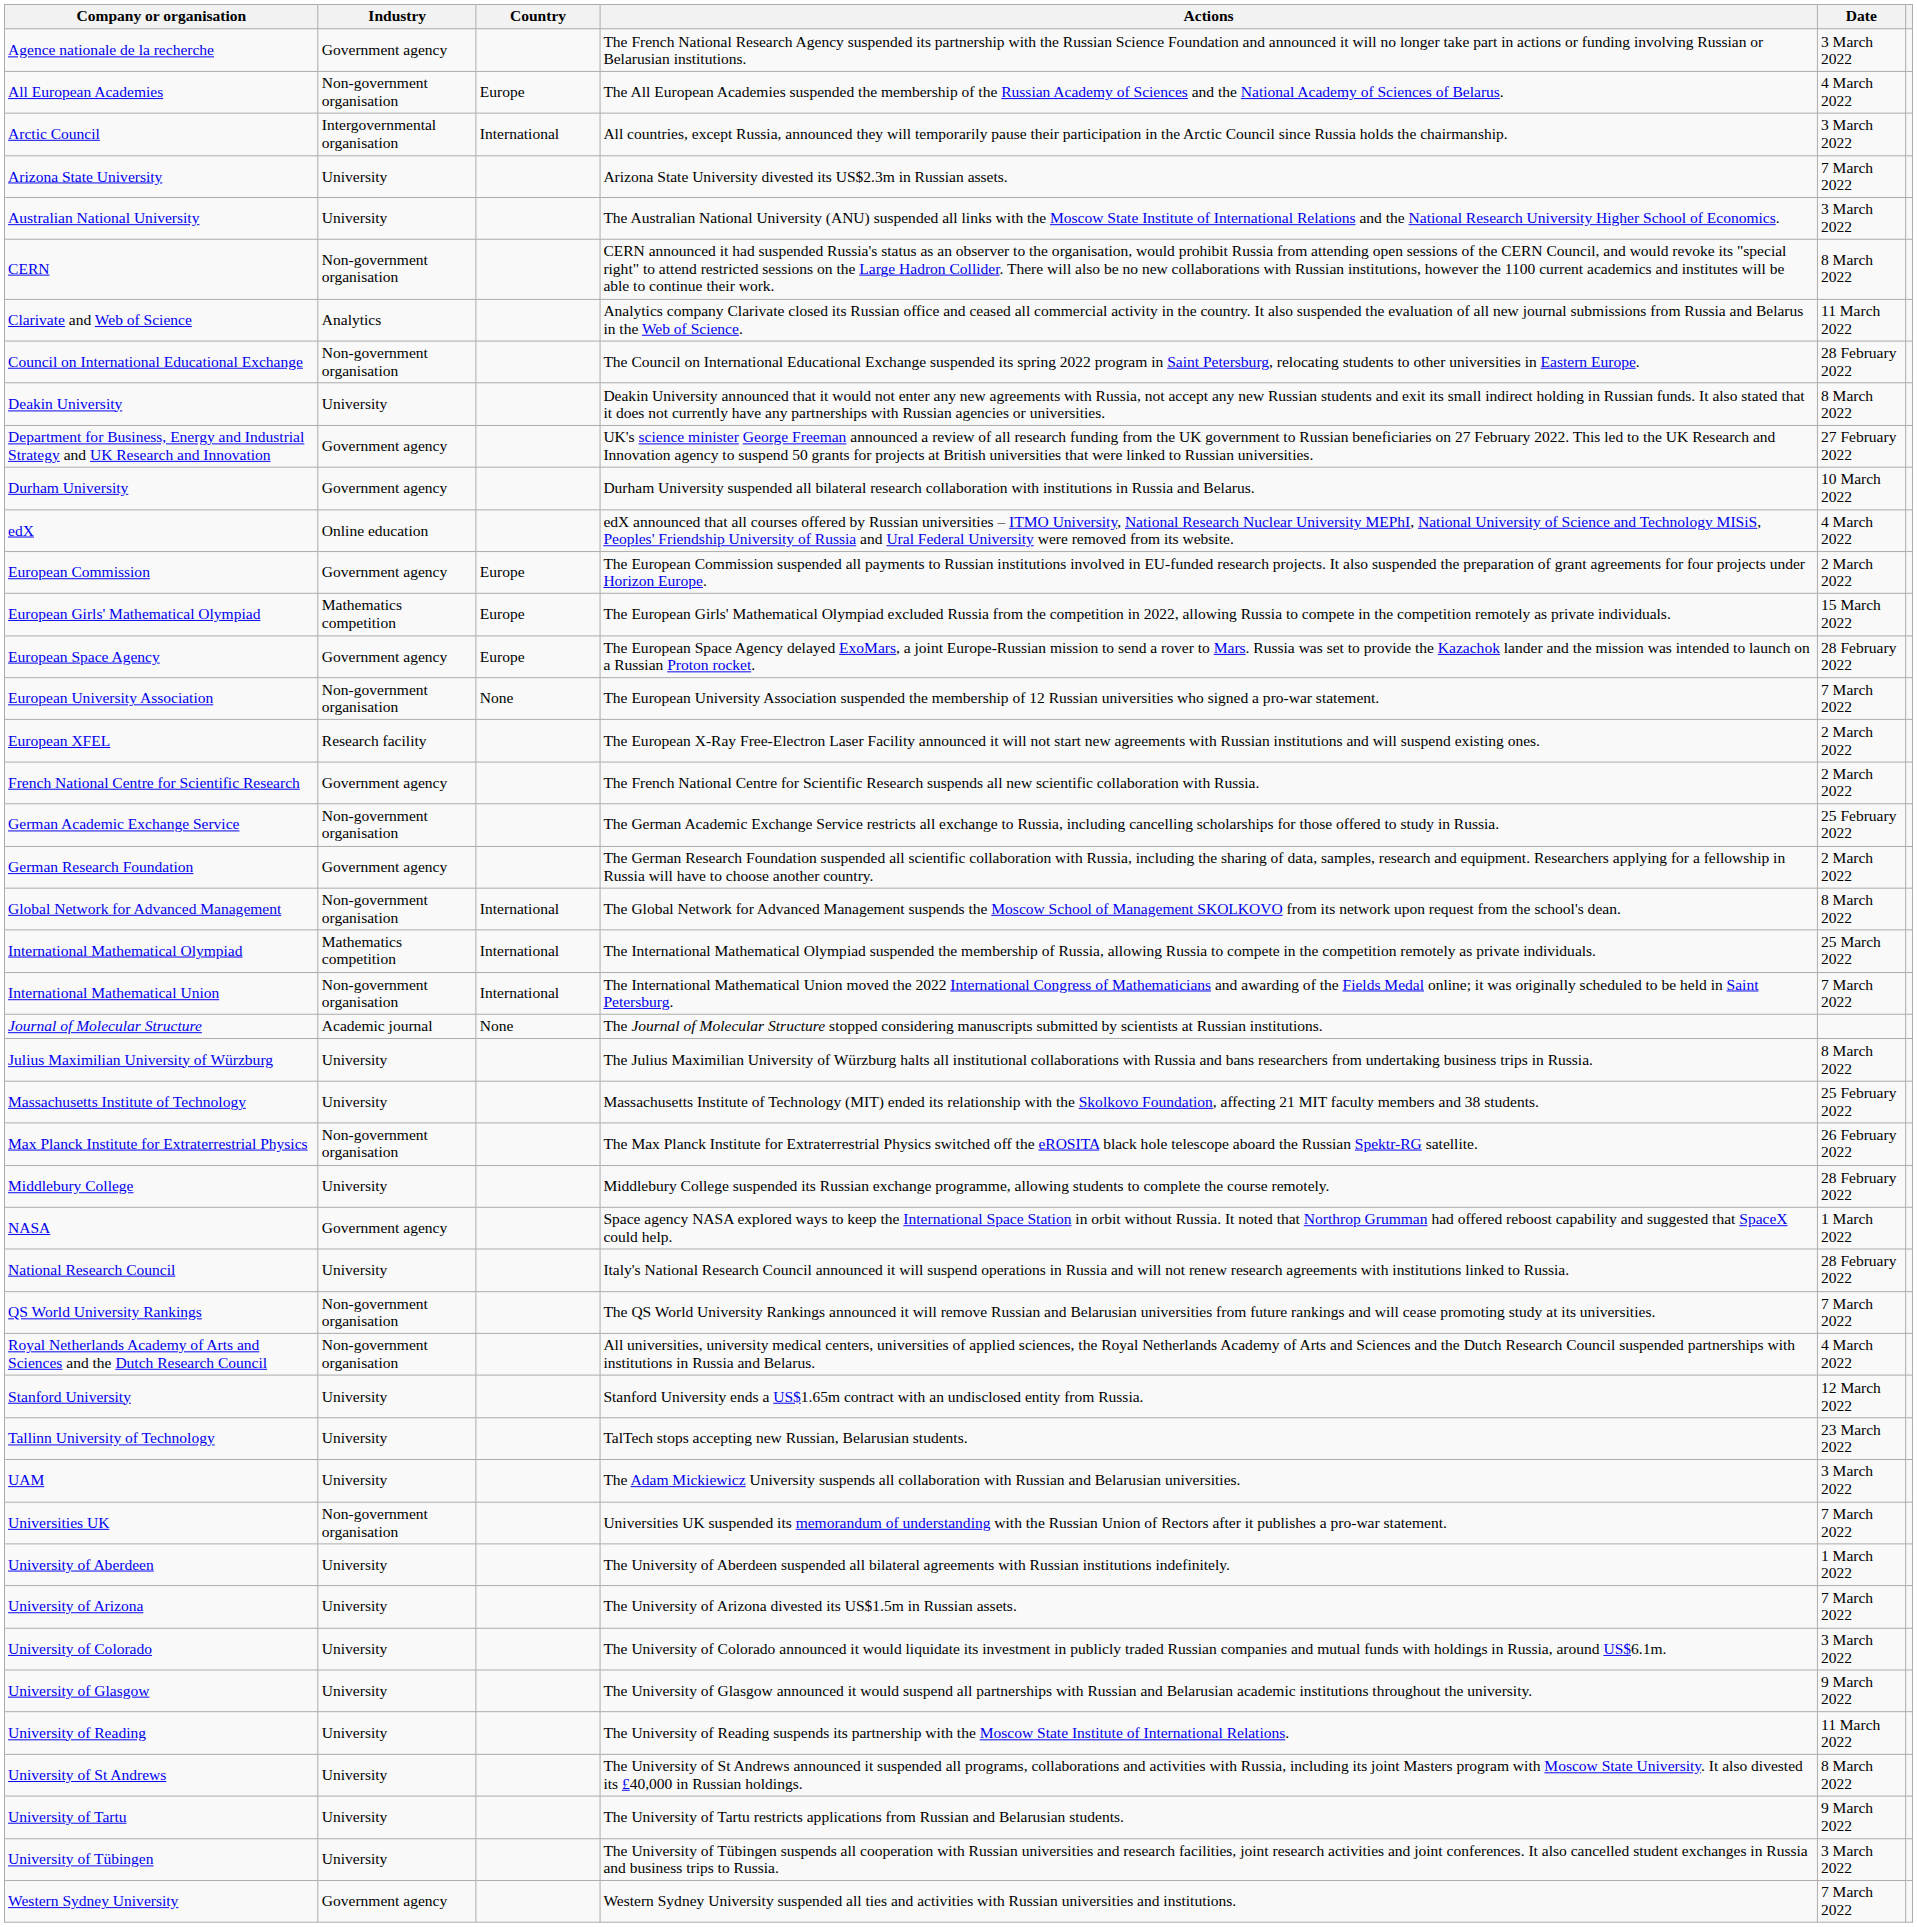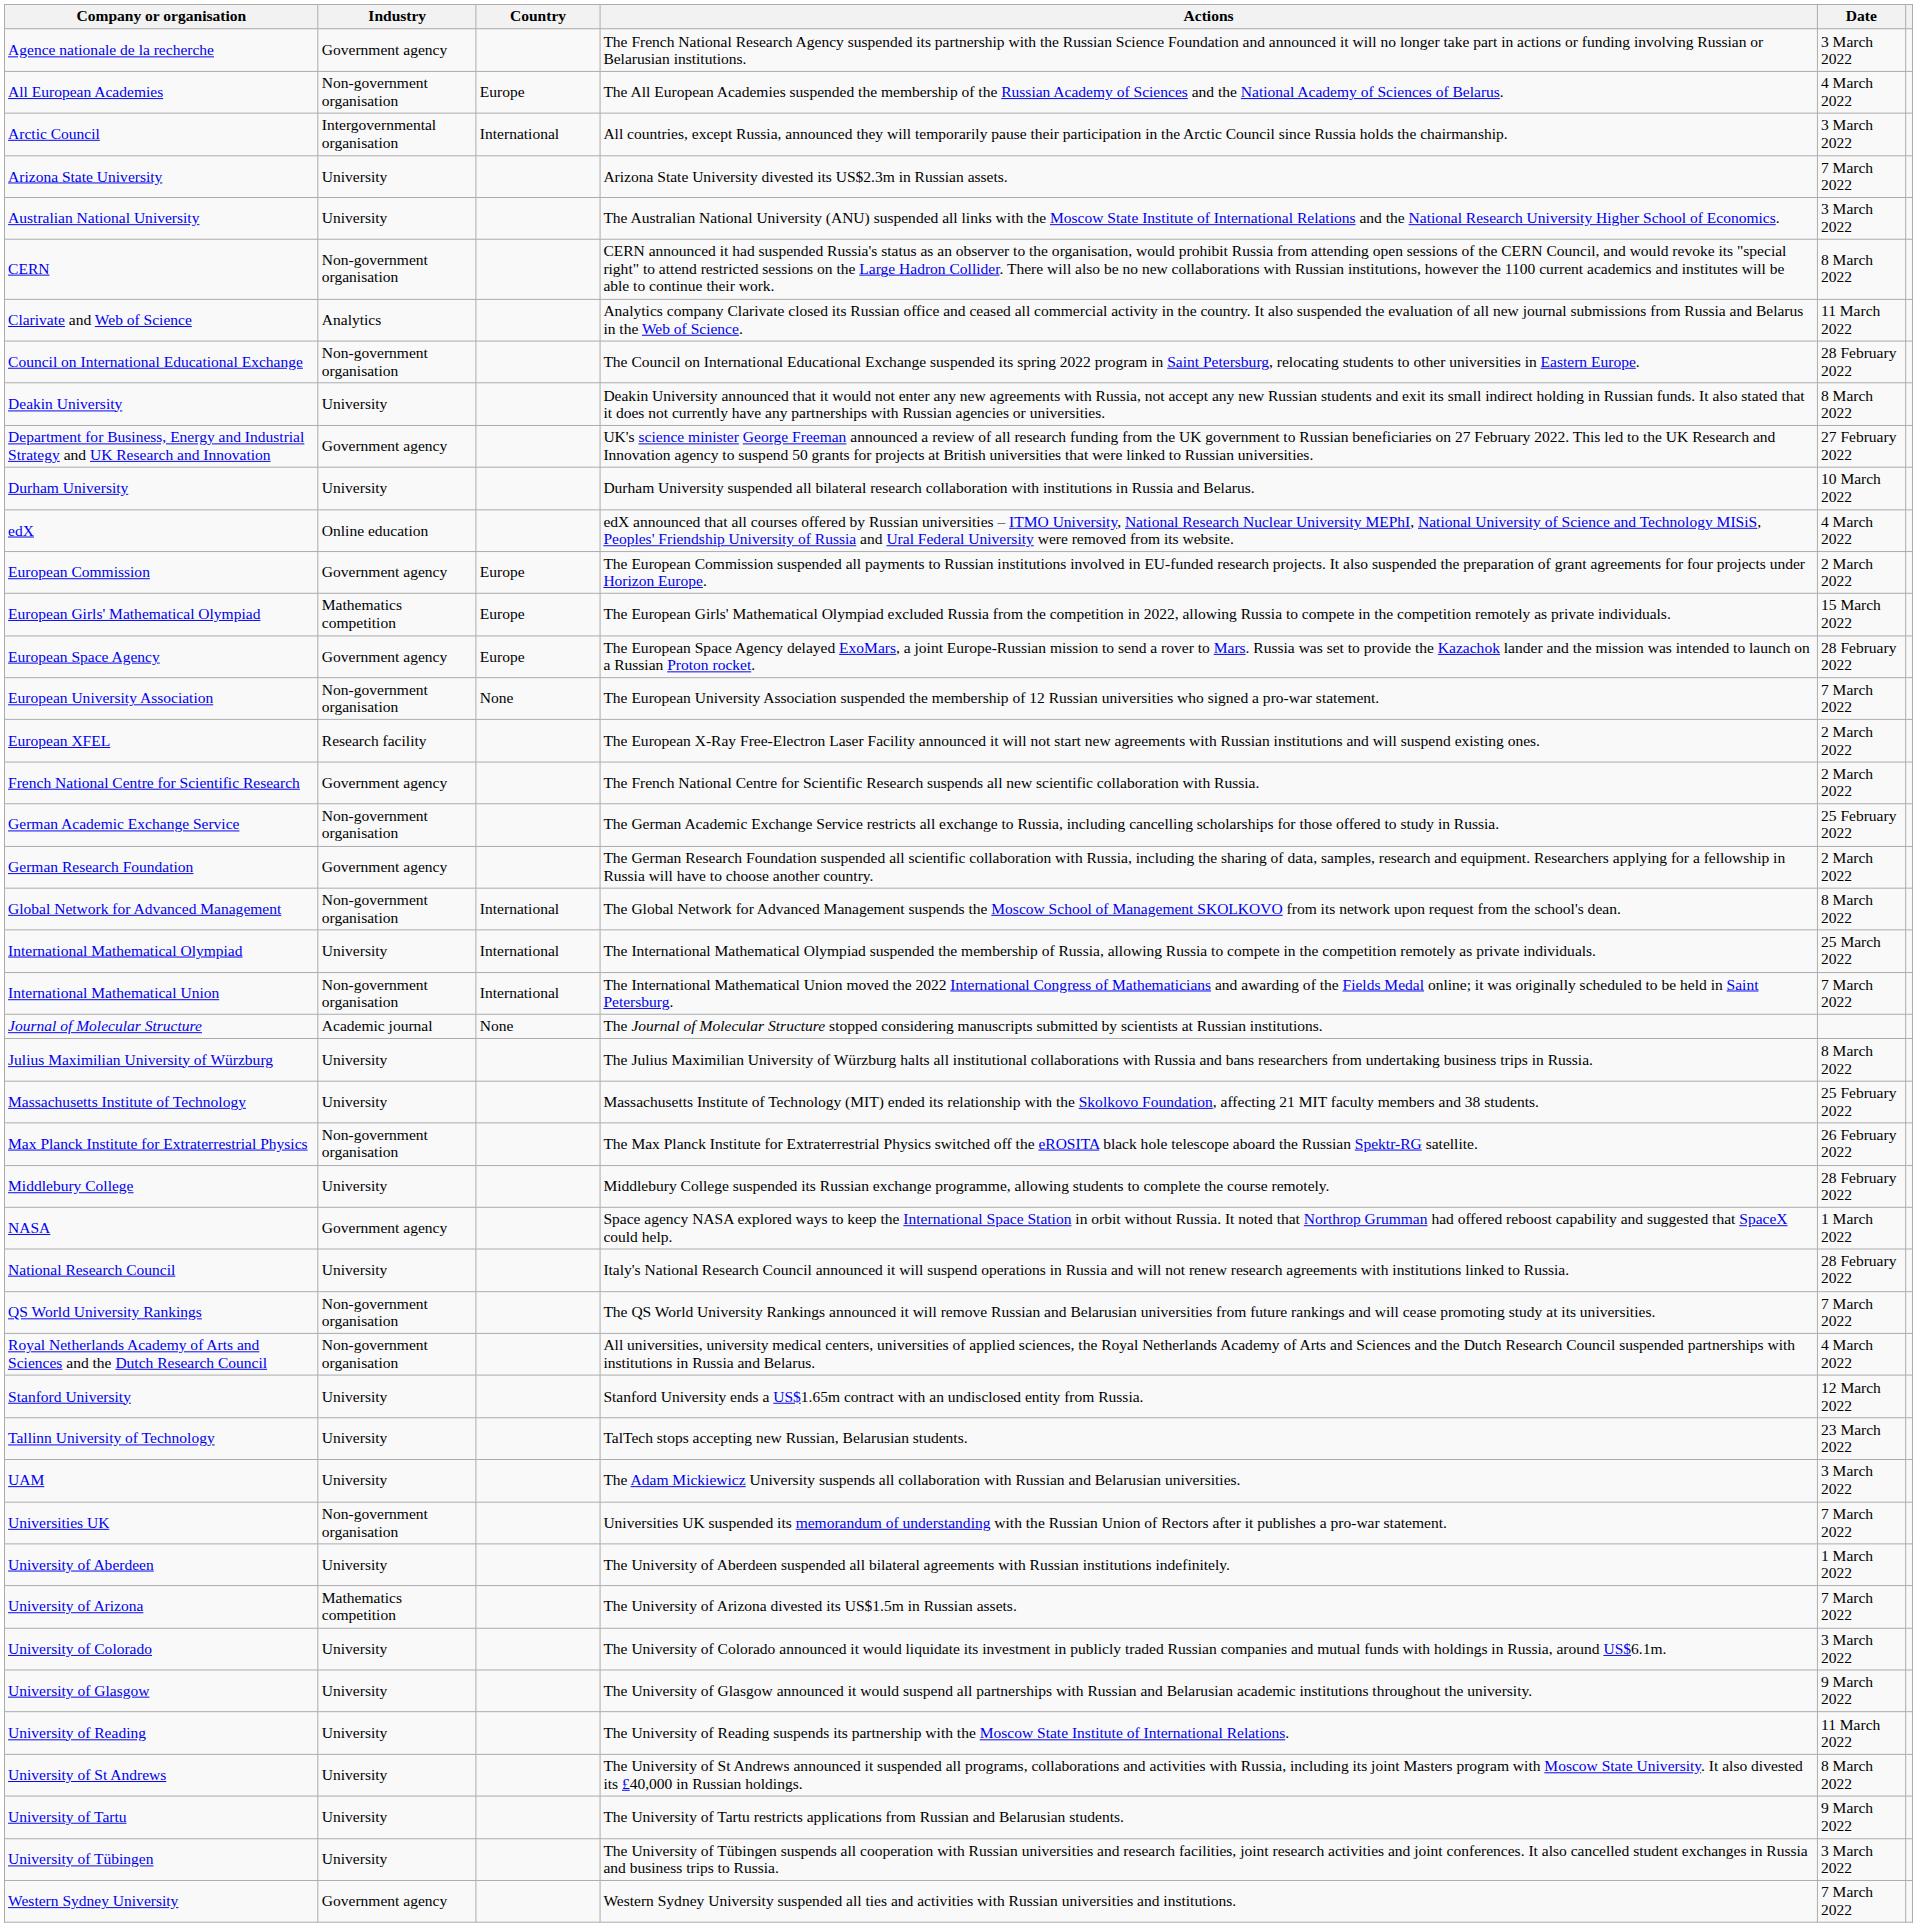Durham University | Industry: Government agency -> University
International Mathematical Olympiad | Industry: Mathematics competition -> University
University of Arizona | Industry: University -> Mathematics competition
